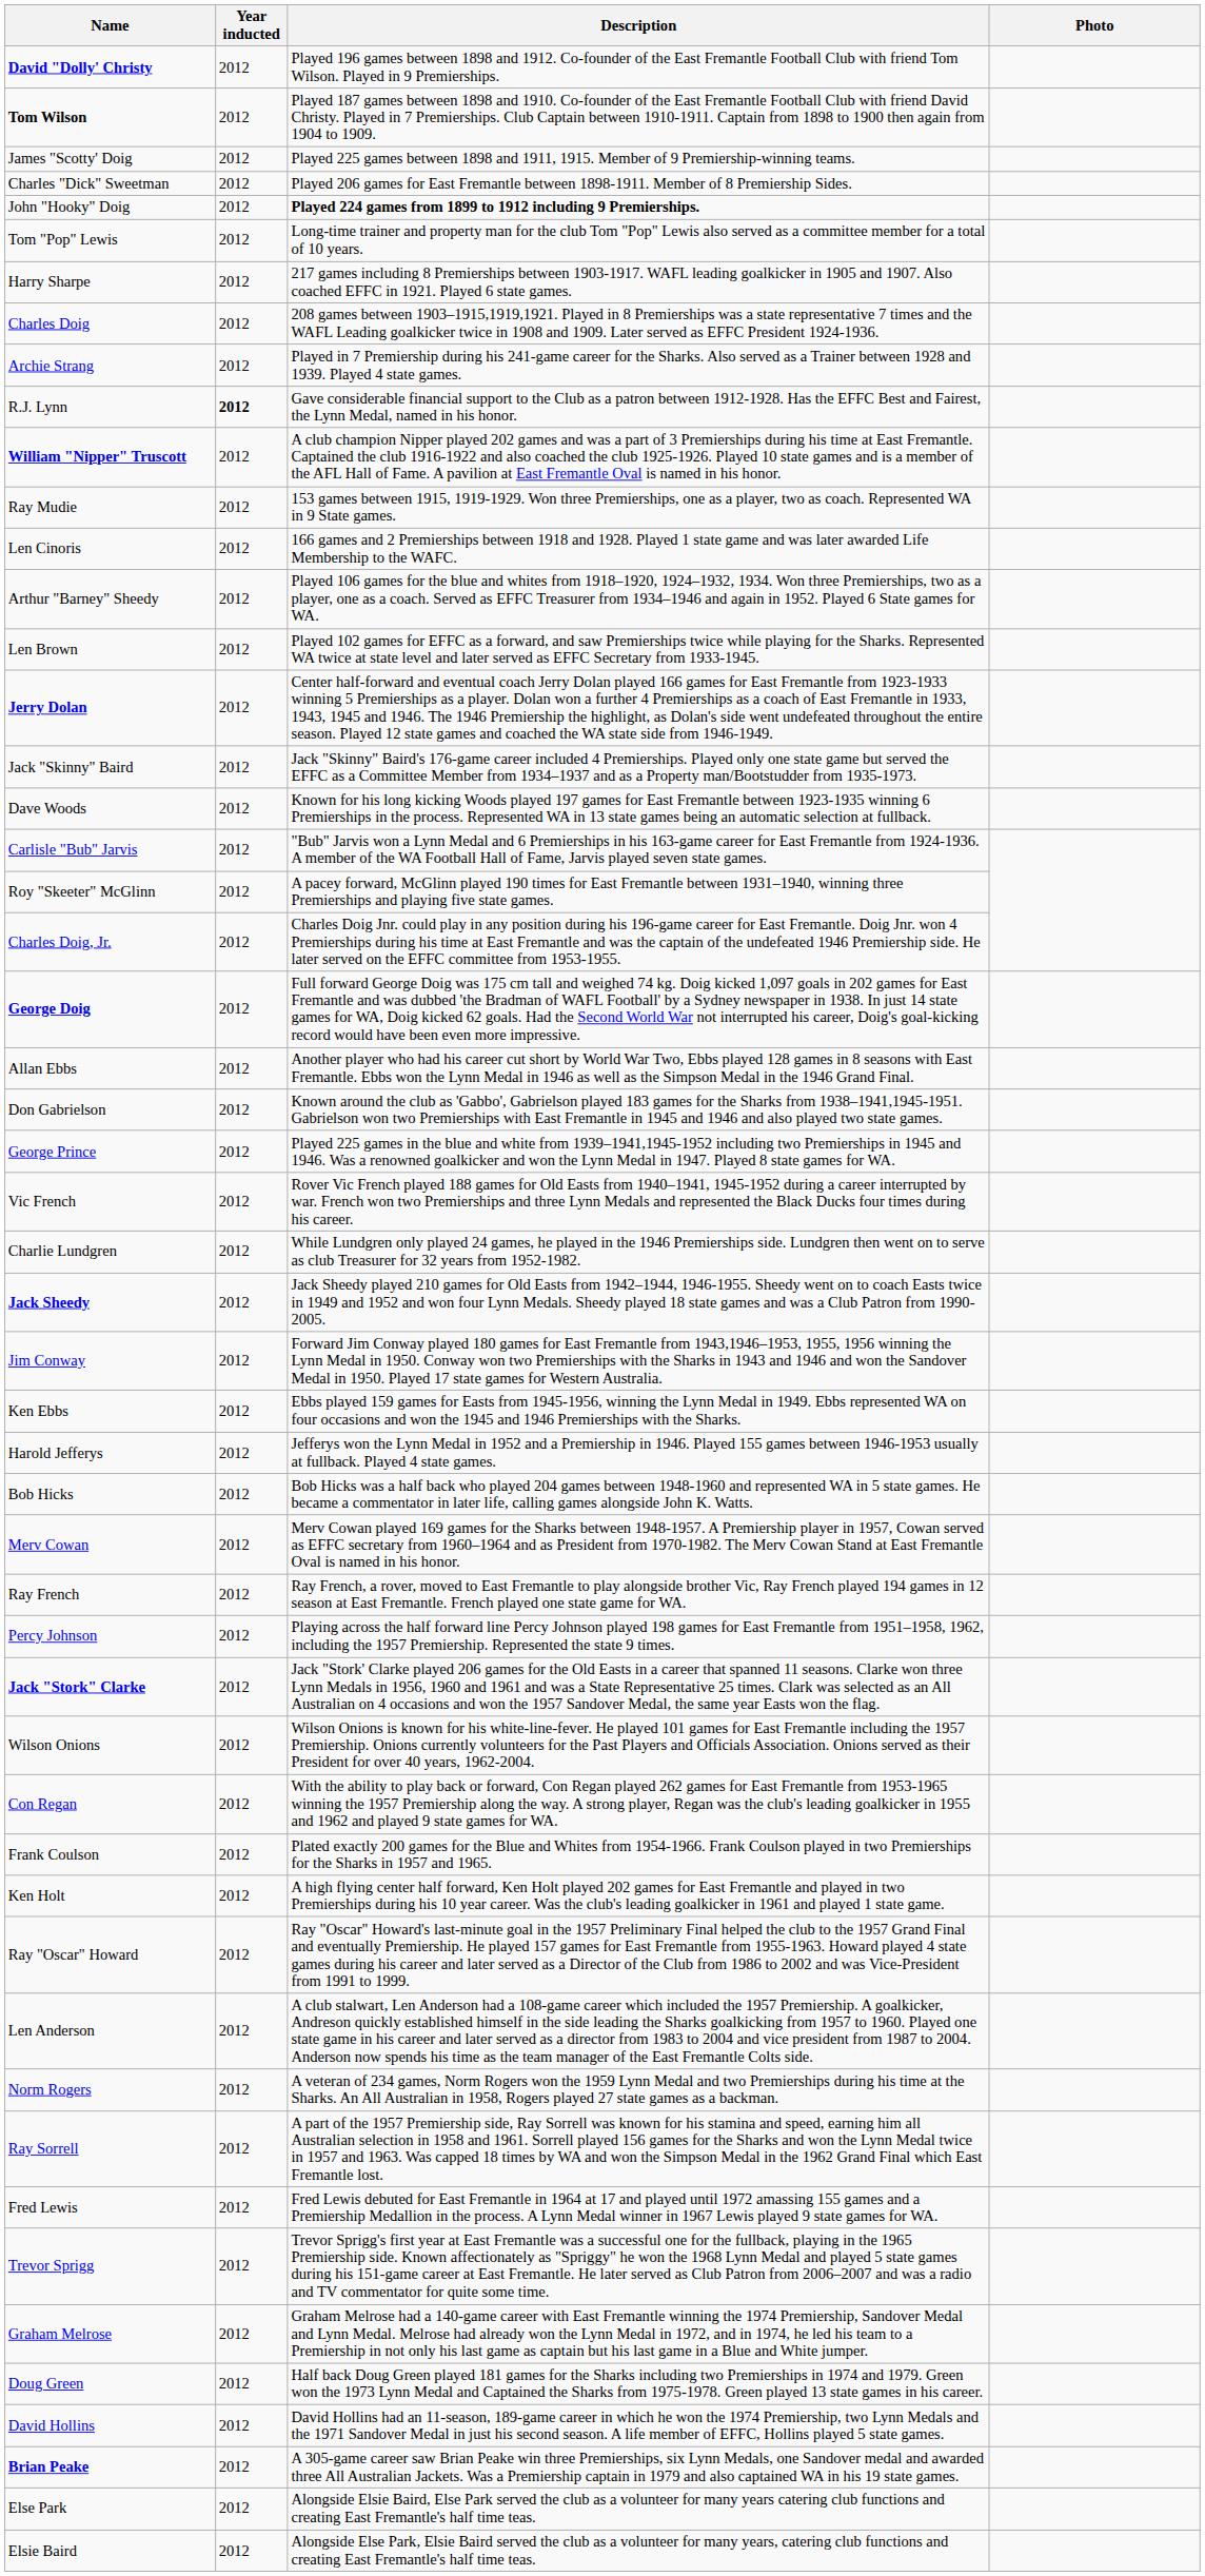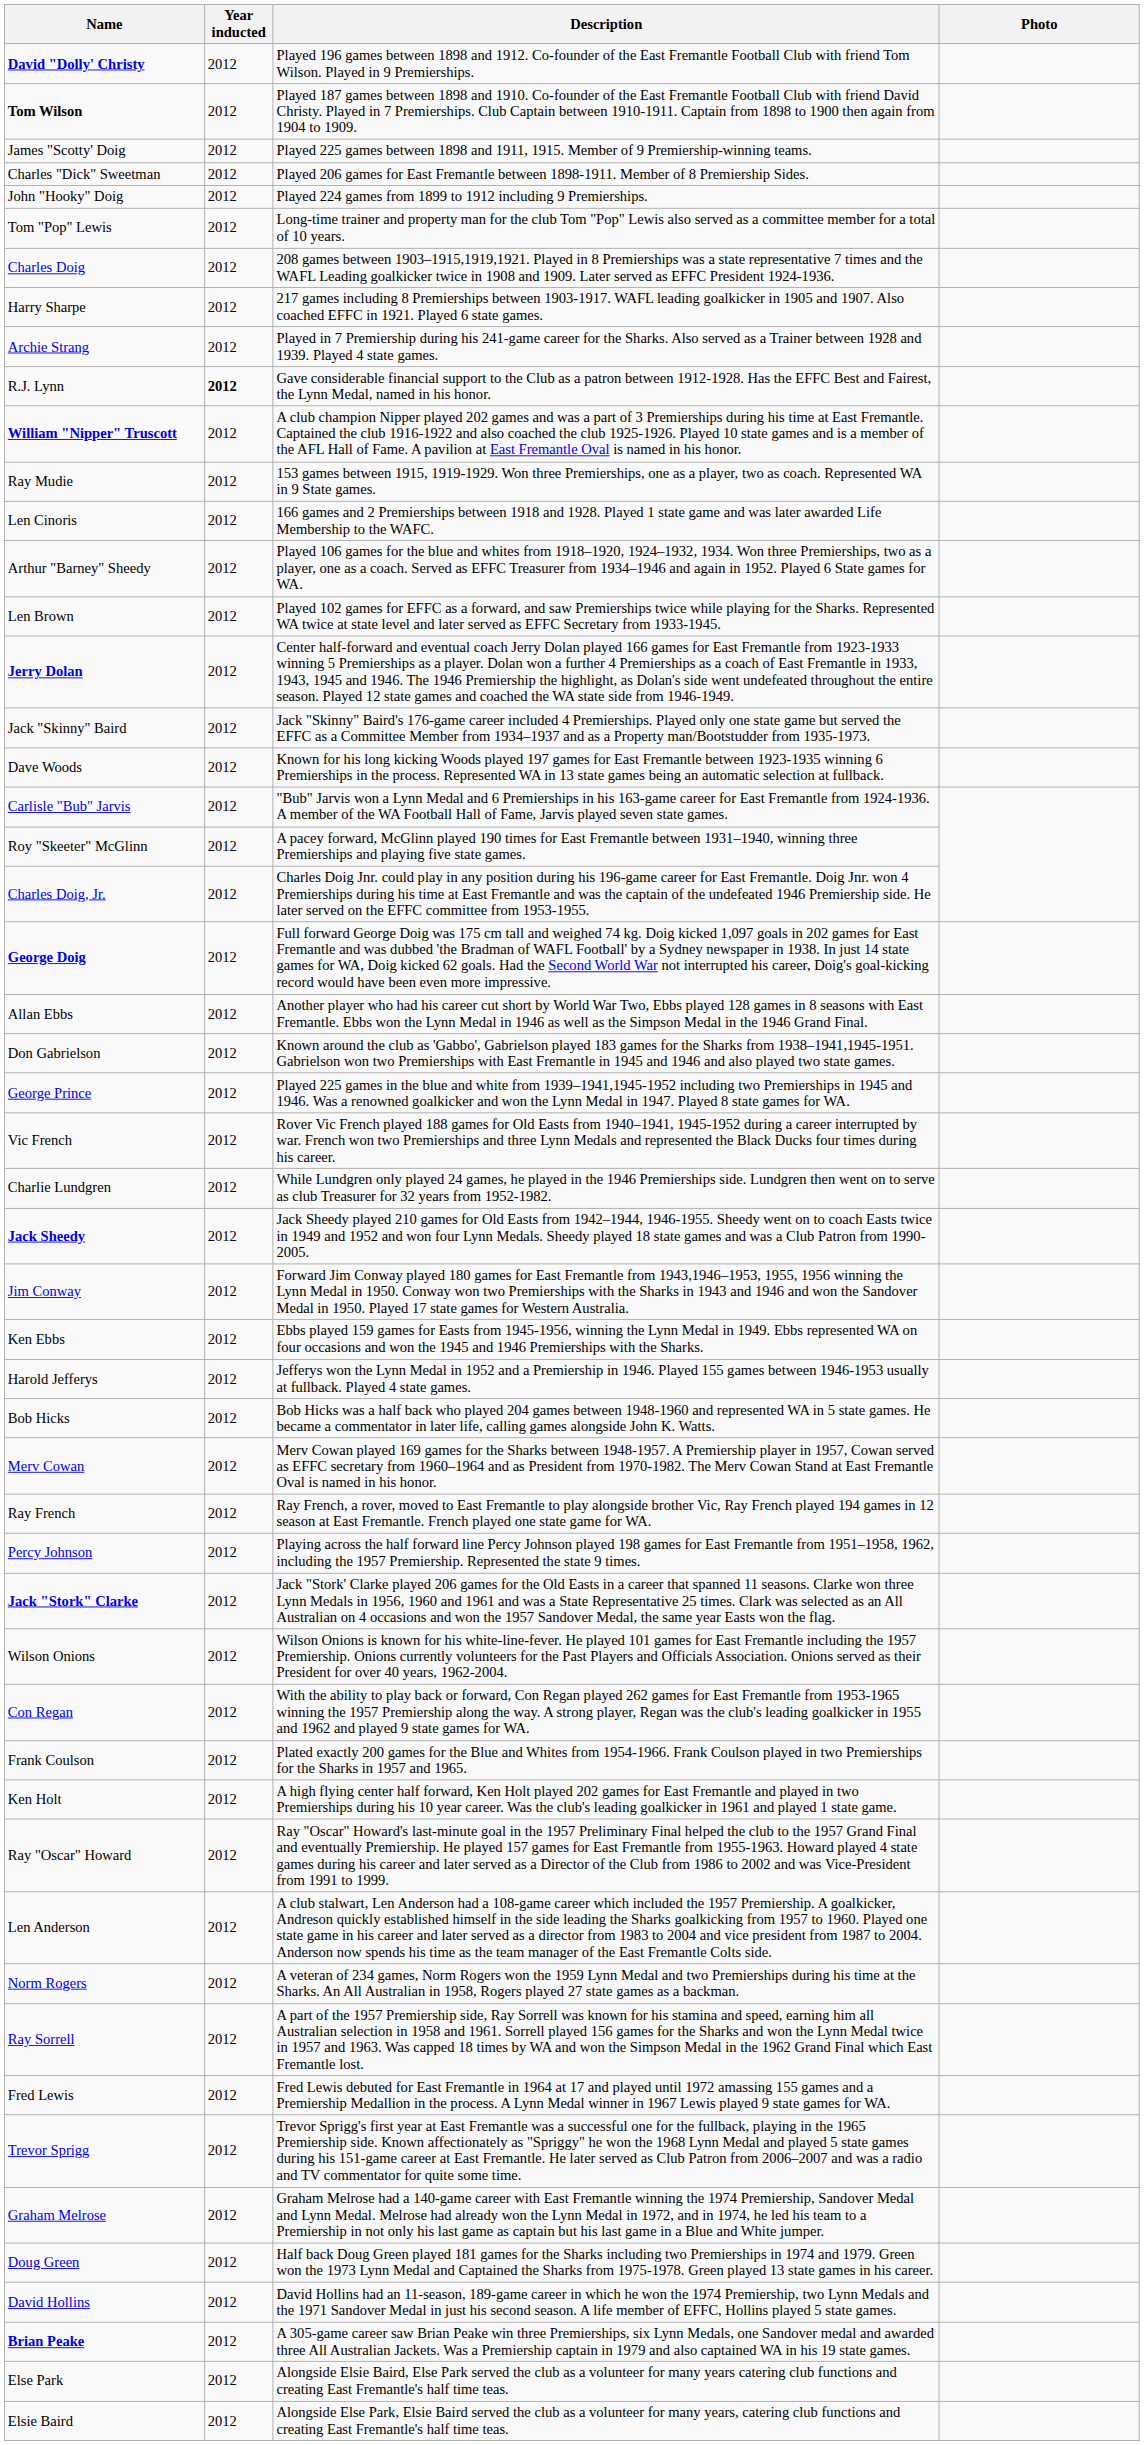John "Hooky" Doig | Description: bold -> normal
rows swapped: Charles Doig <-> Harry Sharpe
